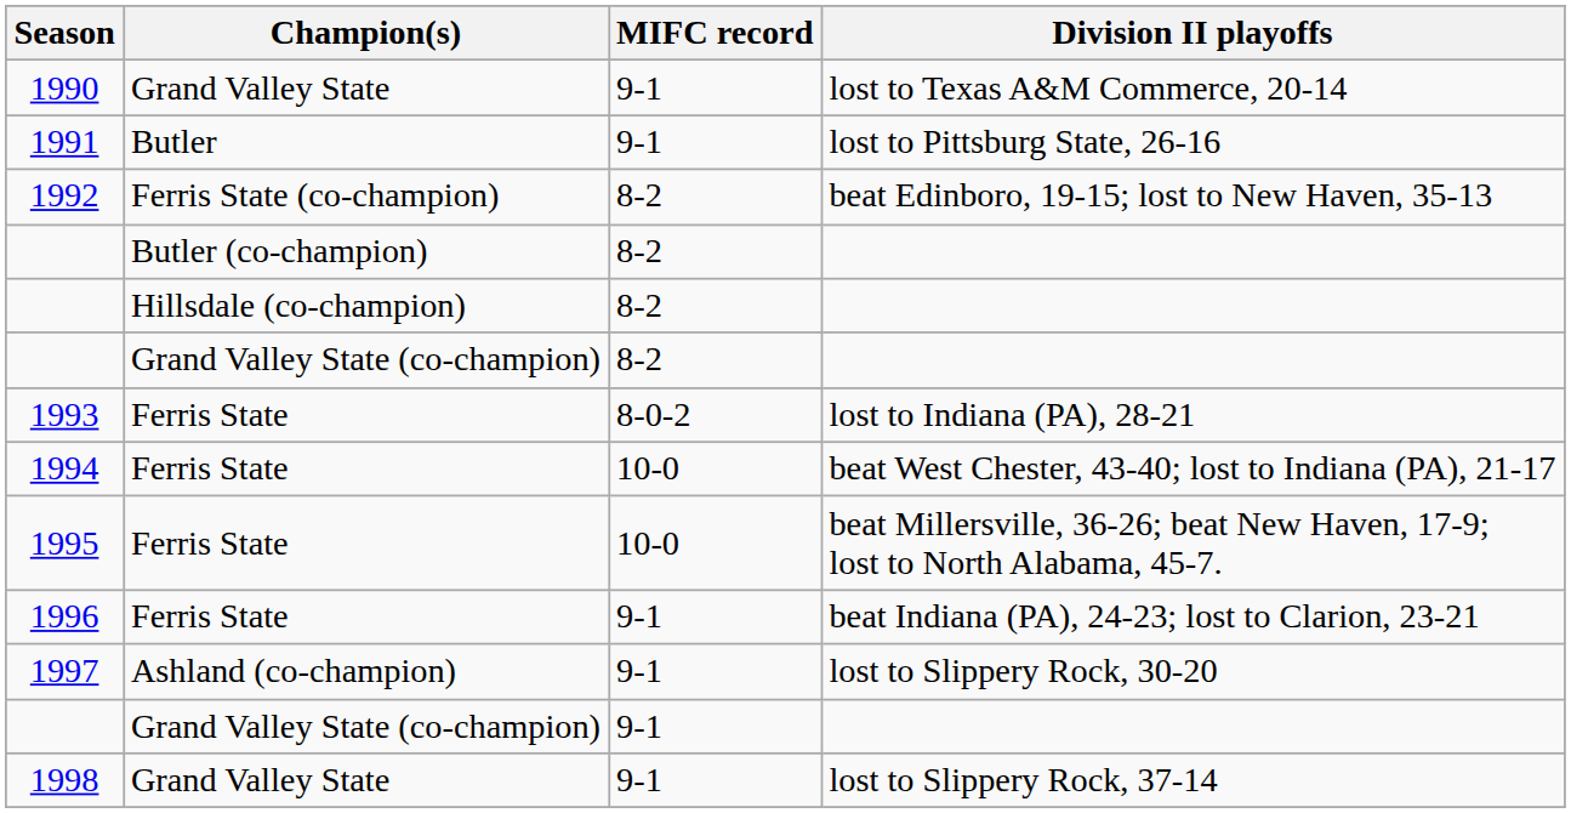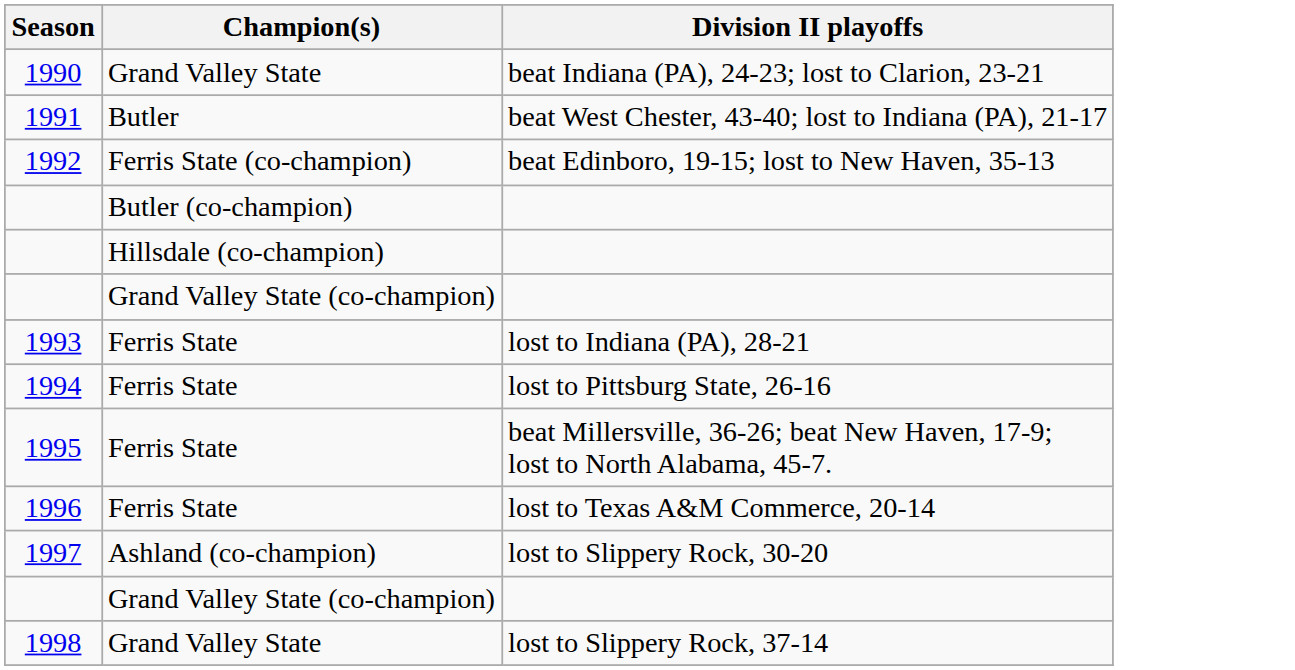- column: MIFC record | 9-1 | 9-1 | 8-2 | 8-2 | 8-2 | 8-2 | 8-0-2 | 10-0 | 10-0 | 9-1 | 9-1 | 9-1 | 9-1
1990 | Division II playoffs: lost to Texas A&M Commerce, 20-14 -> beat Indiana (PA), 24-23; lost to Clarion, 23-21
1991 | Division II playoffs: lost to Pittsburg State, 26-16 -> beat West Chester, 43-40; lost to Indiana (PA), 21-17
1994 | Division II playoffs: beat West Chester, 43-40; lost to Indiana (PA), 21-17 -> lost to Pittsburg State, 26-16
1996 | Division II playoffs: beat Indiana (PA), 24-23; lost to Clarion, 23-21 -> lost to Texas A&M Commerce, 20-14
